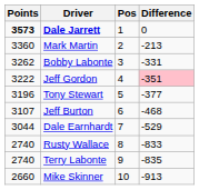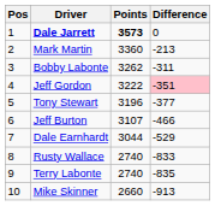columns swapped: Pos <-> Points
Bobby Labonte | Difference: -331 -> -311
Jeff Burton | Difference: -468 -> -466
